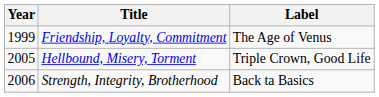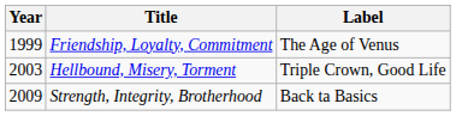Hellbound, Misery, Torment | Year: 2005 -> 2003
Strength, Integrity, Brotherhood | Year: 2006 -> 2009
